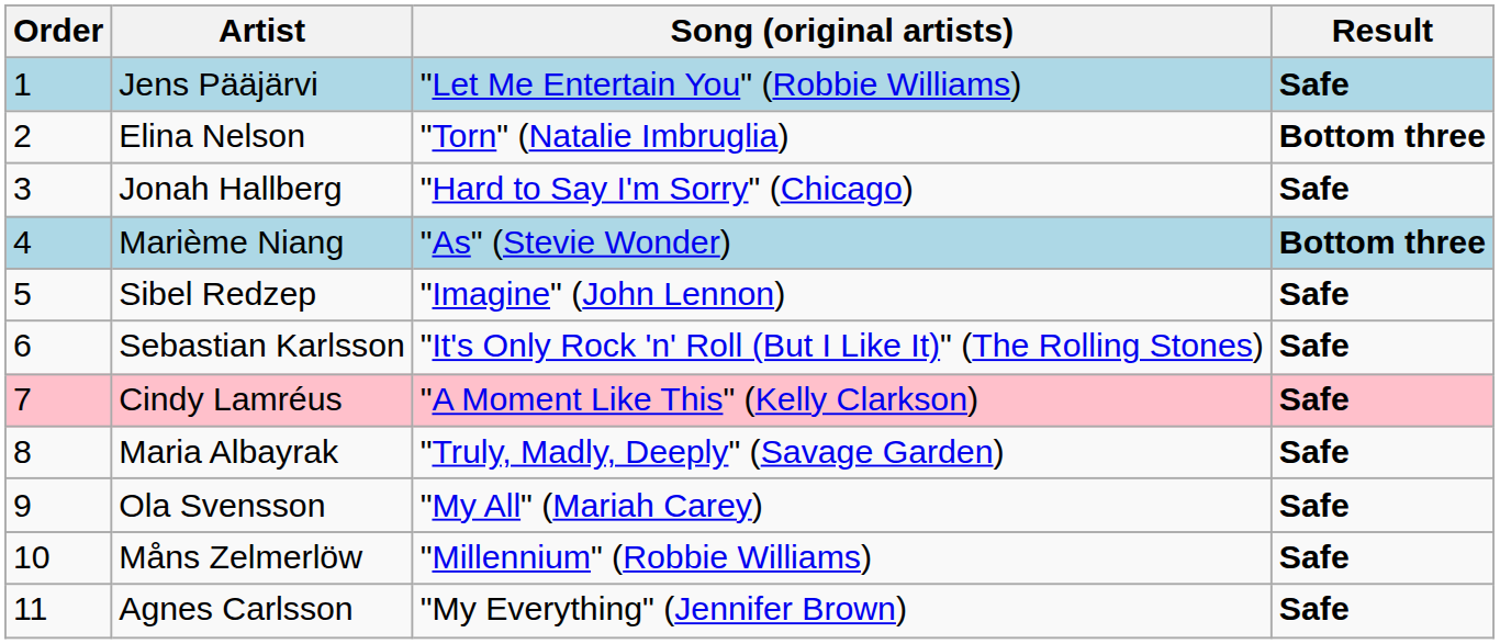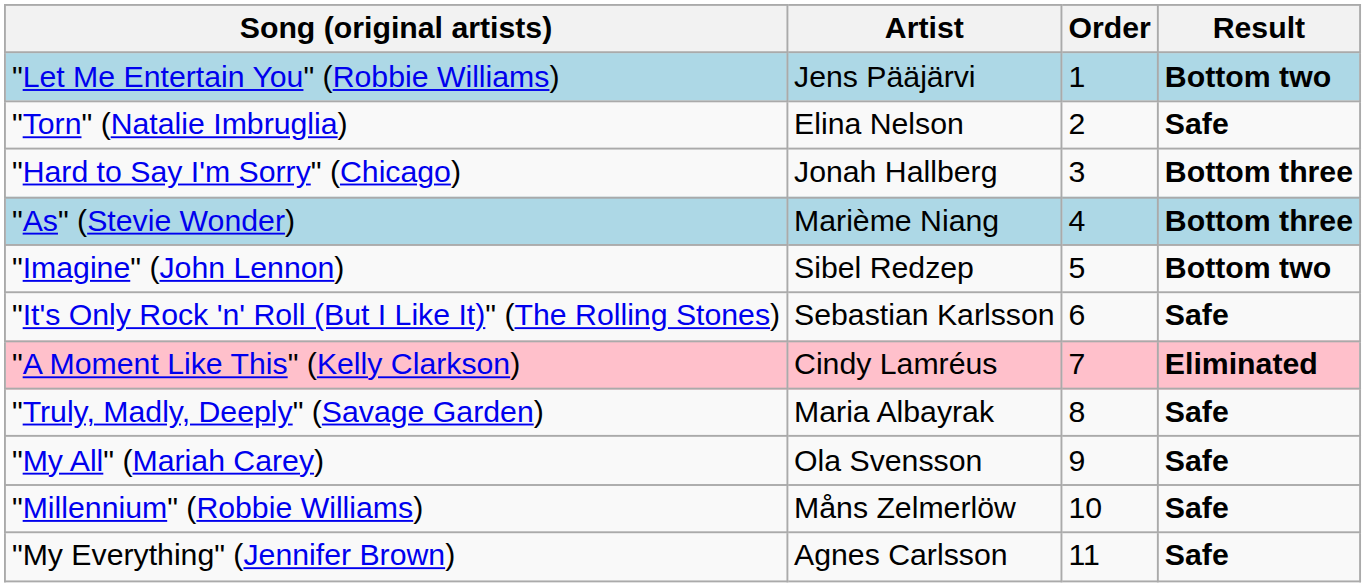columns swapped: Order <-> Song (original artists)
Jens Pääjärvi | Result: Safe -> Bottom two
Elina Nelson | Result: Bottom three -> Safe
Jonah Hallberg | Result: Safe -> Bottom three
Sibel Redzep | Result: Safe -> Bottom two
Cindy Lamréus | Result: Safe -> Eliminated
